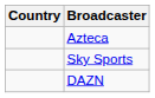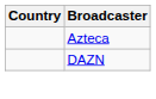- row: Sky Sports
